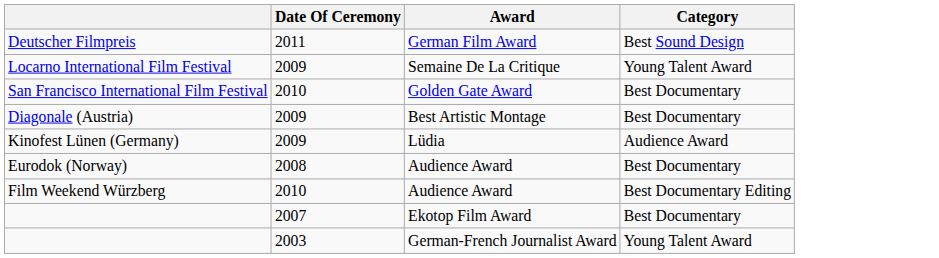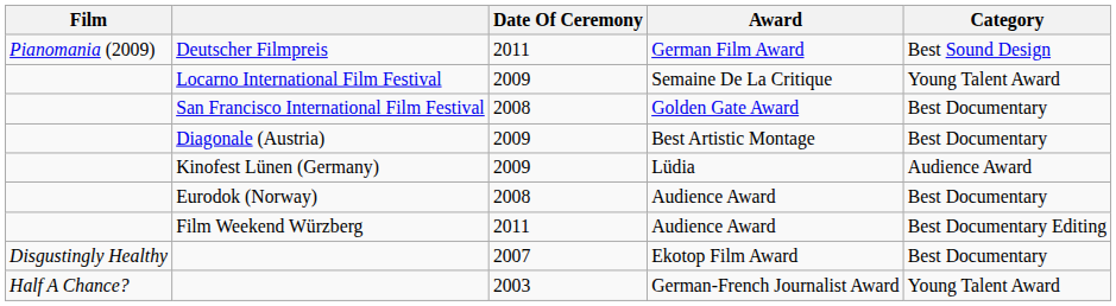+ column: Film | Pianomania (2009) | Disgustingly Healthy | Half A Chance?
San Francisco International Film Festival | Date Of Ceremony: 2010 -> 2008
Film Weekend Würzberg | Date Of Ceremony: 2010 -> 2011
